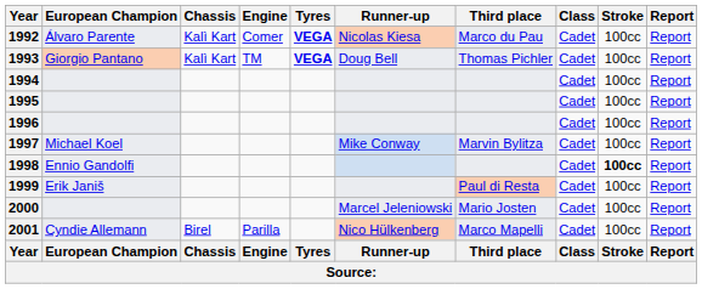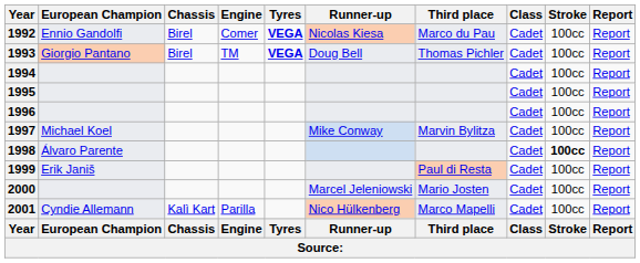1992 | European Champion: Álvaro Parente -> Ennio Gandolfi
1992 | Chassis: Kalì Kart -> Birel
1993 | Chassis: Kalì Kart -> Birel
1998 | European Champion: Ennio Gandolfi -> Álvaro Parente
2001 | Chassis: Birel -> Kalì Kart
